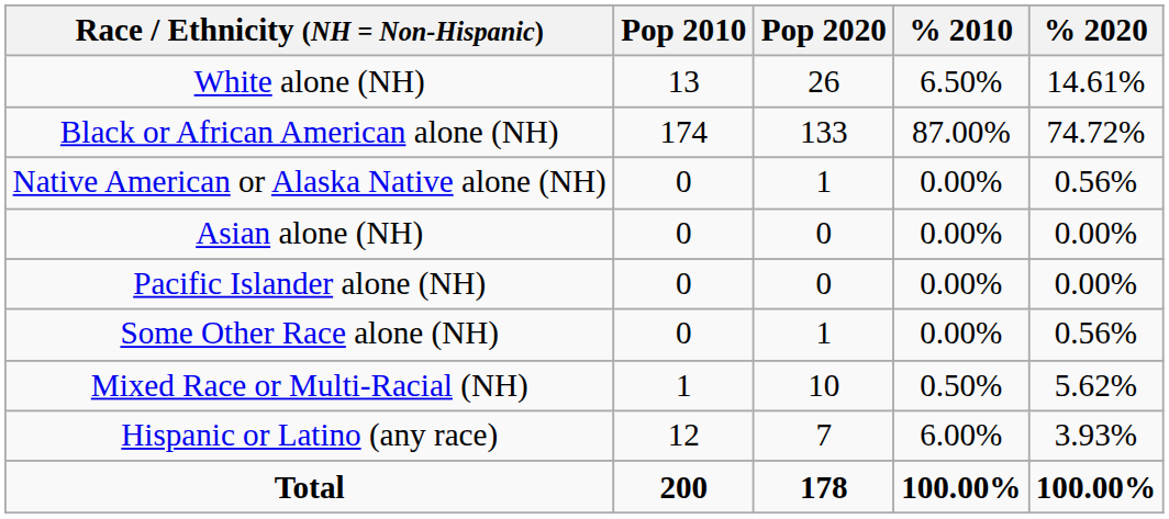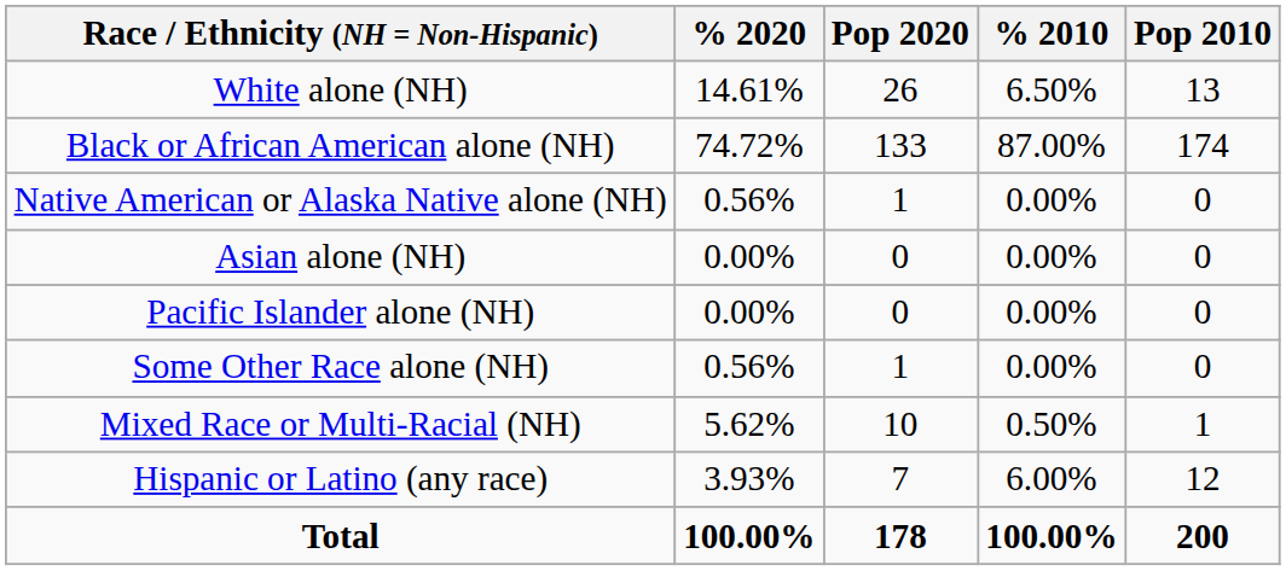columns swapped: Pop 2010 <-> % 2020
